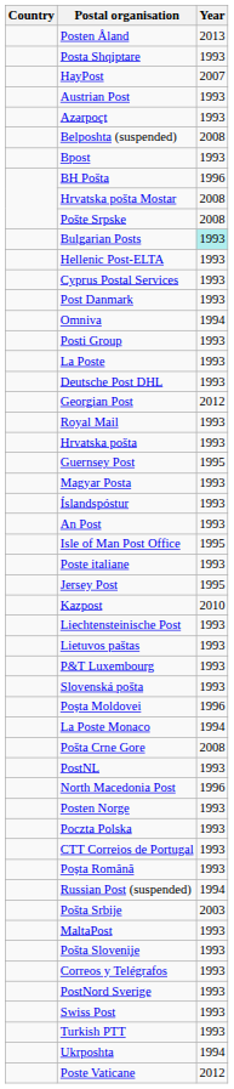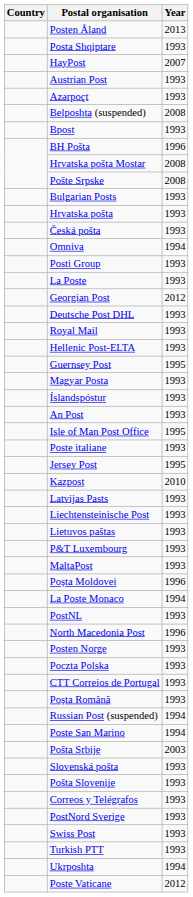Bulgarian Posts | Year: paleturquoise background -> no background
rows swapped: Hrvatska pošta <-> Hellenic Post-ELTA
- row: Cyprus Postal Services | 1993
+ row: Česká pošta | 1993
- row: Post Danmark | 1993
rows swapped: Georgian Post <-> Deutsche Post DHL
+ row: Latvijas Pasts | 1993
rows swapped: MaltaPost <-> Slovenská pošta
- row: Pošta Crne Gore | 2008
+ row: Poste San Marino | 1994
